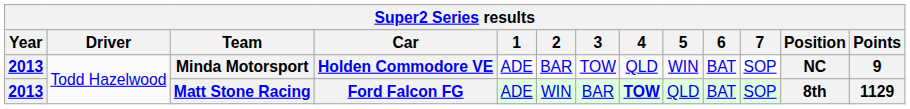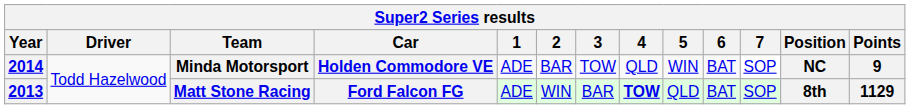Minda Motorsport | Year: 2013 -> 2014
